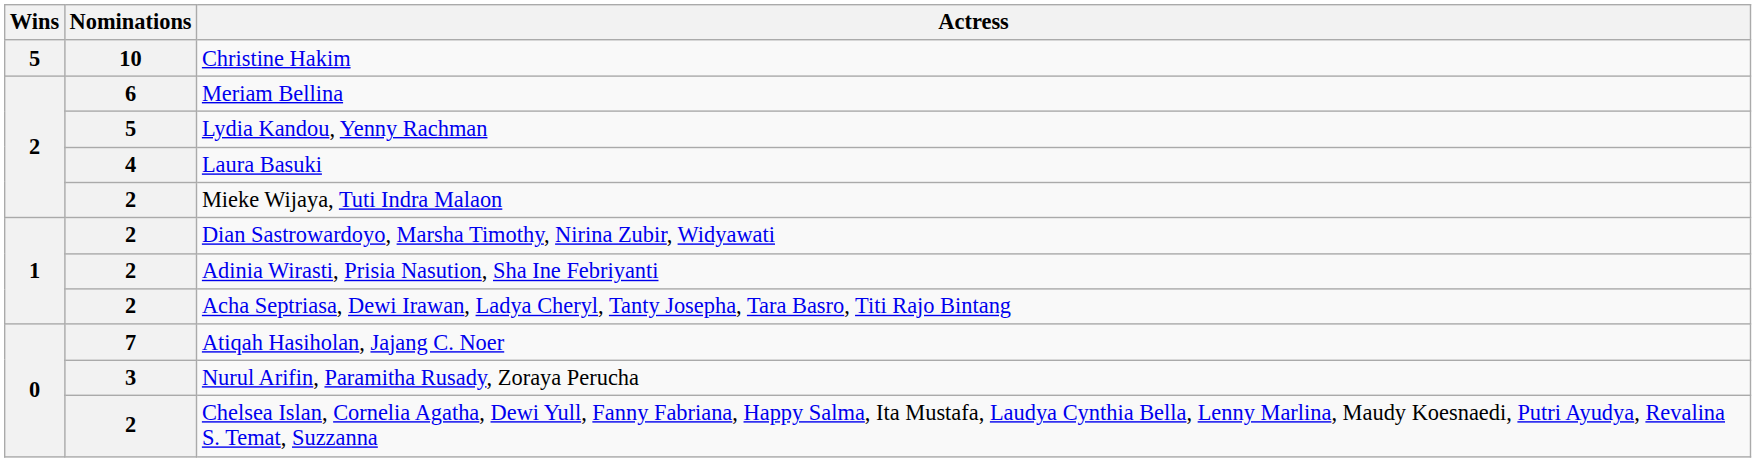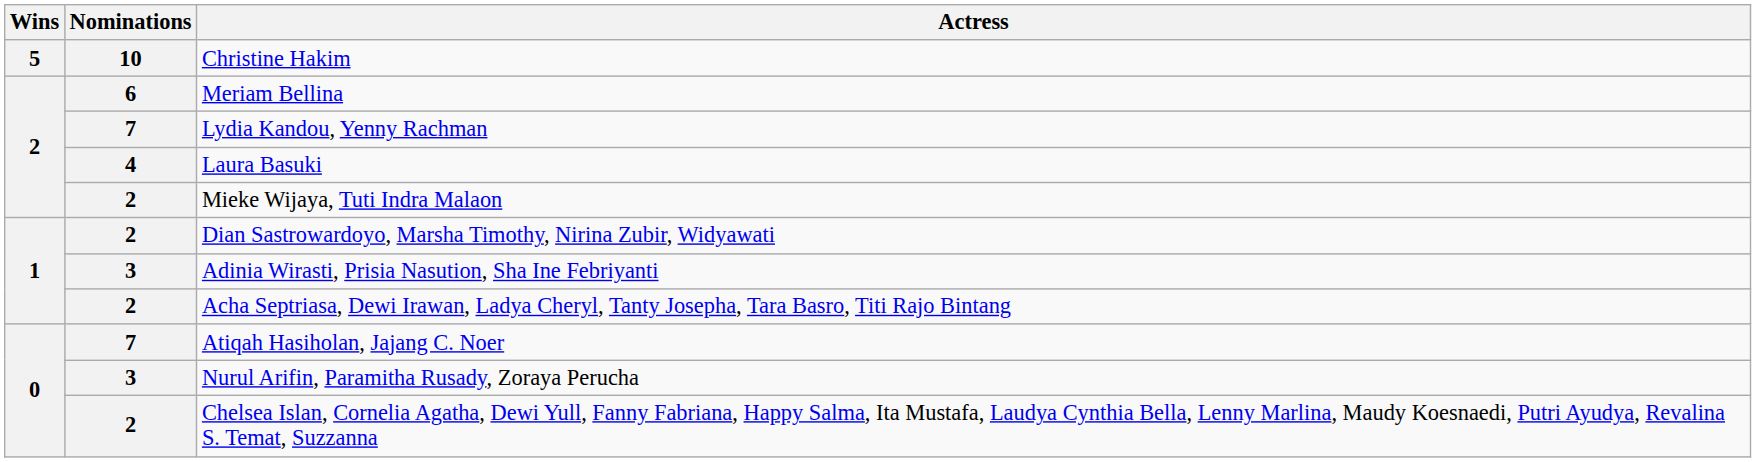Lydia Kandou, Yenny Rachman | Nominations: 5 -> 7
Adinia Wirasti, Prisia Nasution, Sha Ine Febriyanti | Nominations: 2 -> 3
